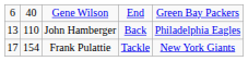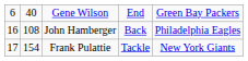John Hamberger | column 1: 13 -> 16
John Hamberger | column 2: 110 -> 108
